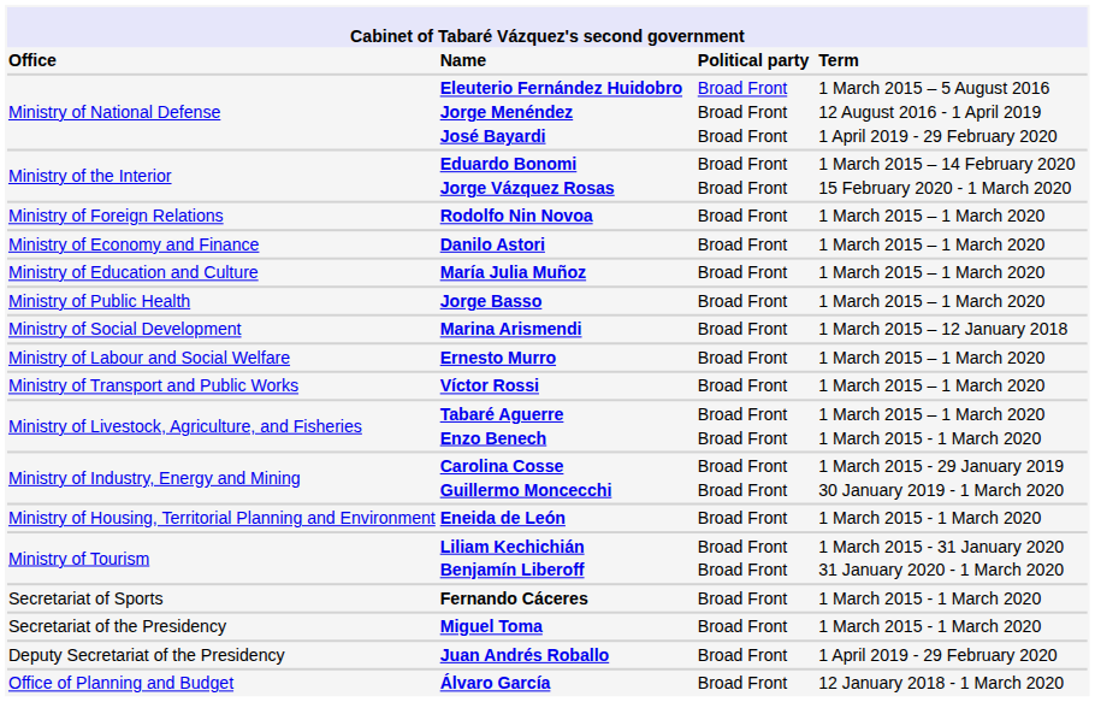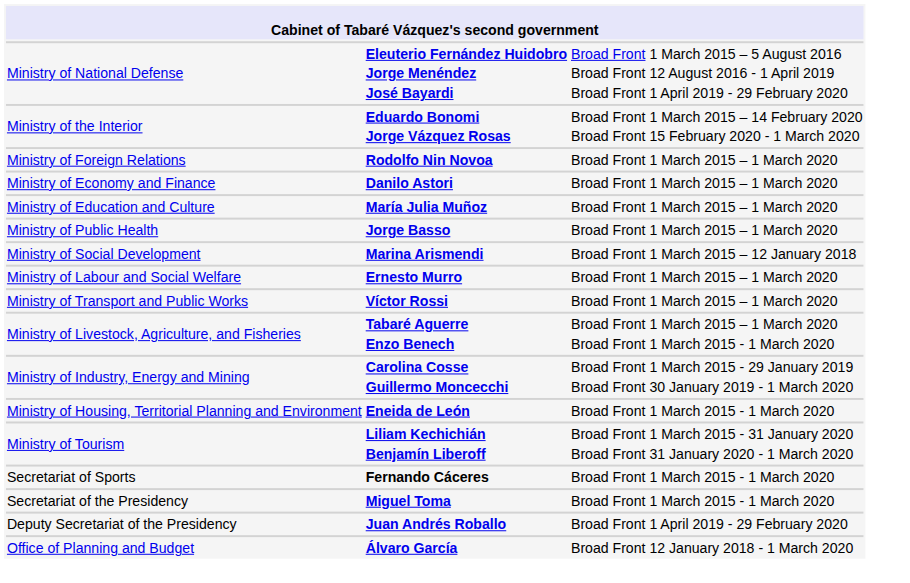- row: Office | Name | Political party | Term
